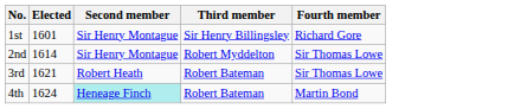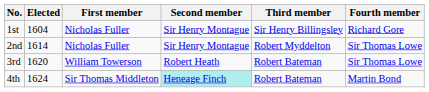+ column: First member | Nicholas Fuller | Nicholas Fuller | William Towerson | Sir Thomas Middleton
1st | Elected: 1601 -> 1604
3rd | Elected: 1621 -> 1620
